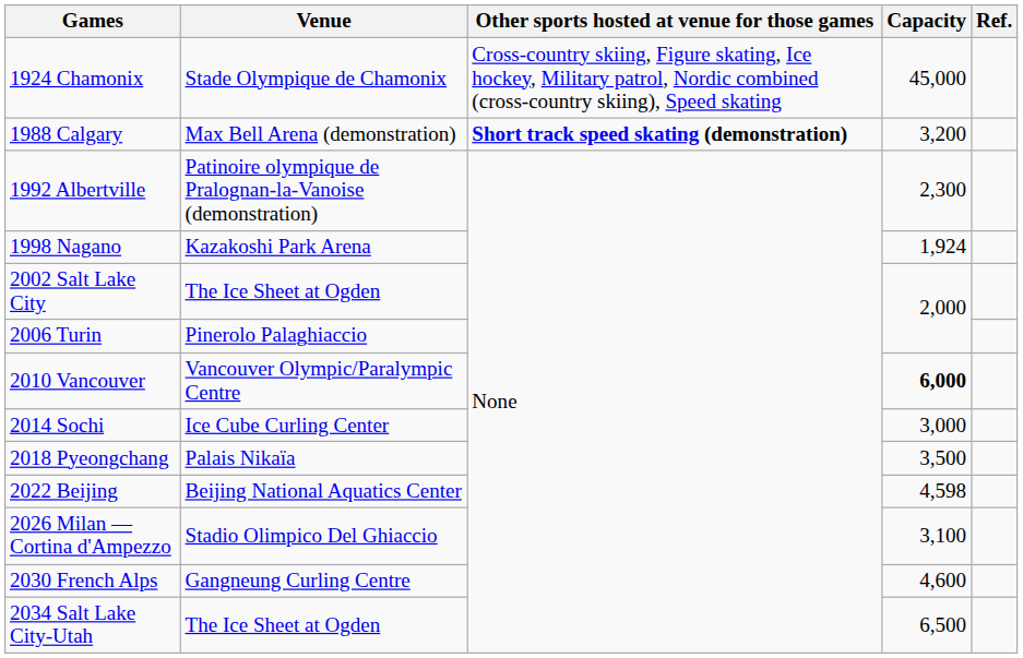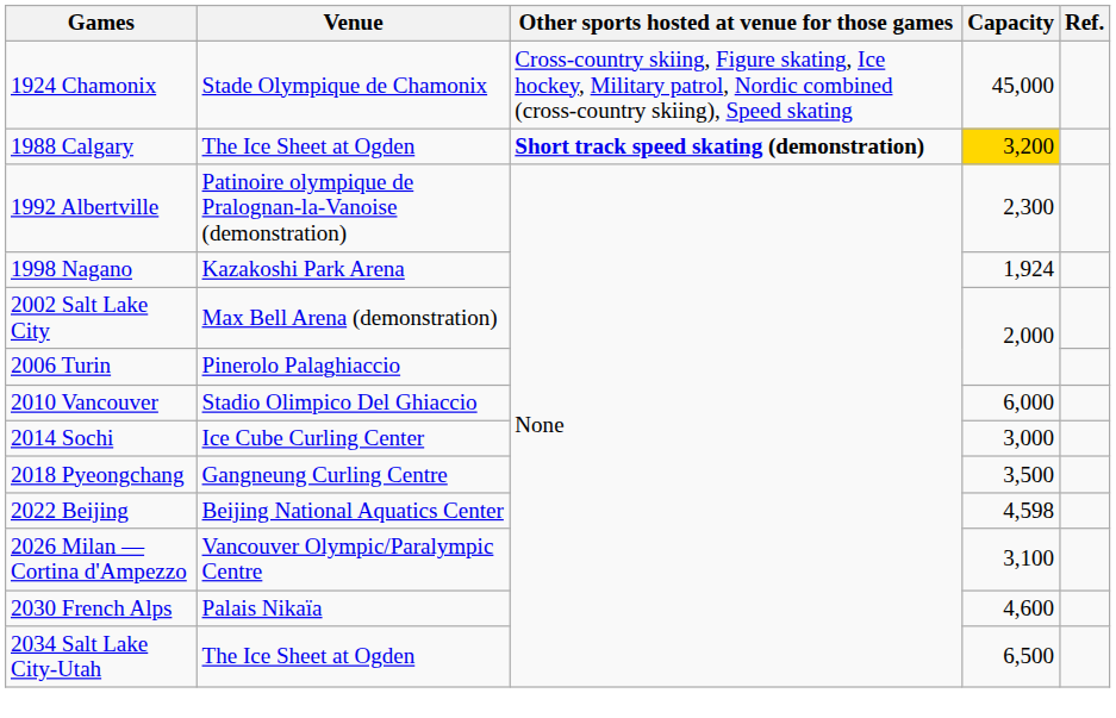1988 Calgary | Venue: Max Bell Arena (demonstration) -> The Ice Sheet at Ogden
1988 Calgary | Capacity: no background -> gold background
2002 Salt Lake City | Venue: The Ice Sheet at Ogden -> Max Bell Arena (demonstration)
2010 Vancouver | Venue: Vancouver Olympic/Paralympic Centre -> Stadio Olimpico Del Ghiaccio
2010 Vancouver | Capacity: bold -> normal
2018 Pyeongchang | Venue: Palais Nikaïa -> Gangneung Curling Centre
2026 Milan — Cortina d'Ampezzo | Venue: Stadio Olimpico Del Ghiaccio -> Vancouver Olympic/Paralympic Centre
2030 French Alps | Venue: Gangneung Curling Centre -> Palais Nikaïa
